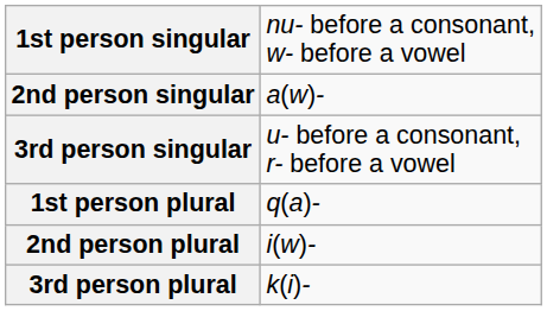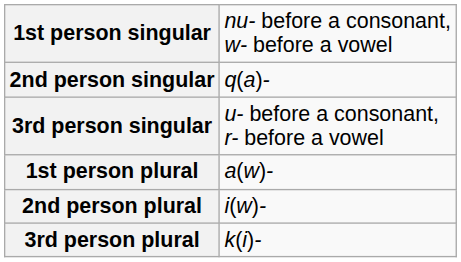2nd person singular | column 2: a(w)- -> q(a)-
1st person plural | column 2: q(a)- -> a(w)-
